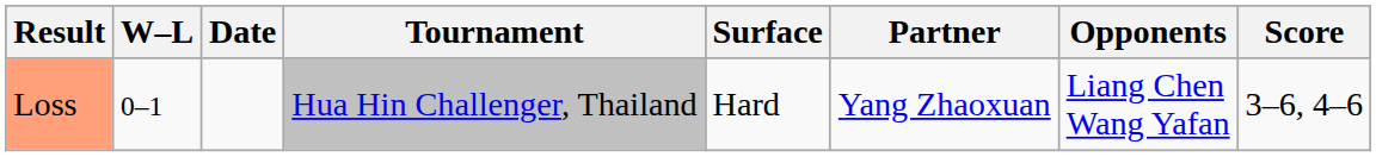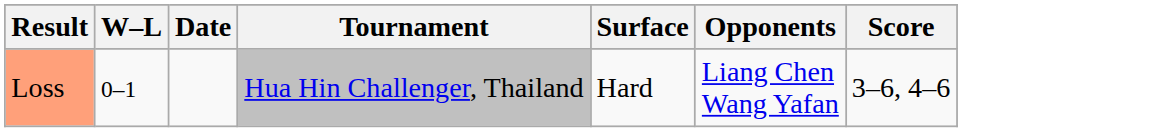- column: Partner | Yang Zhaoxuan
